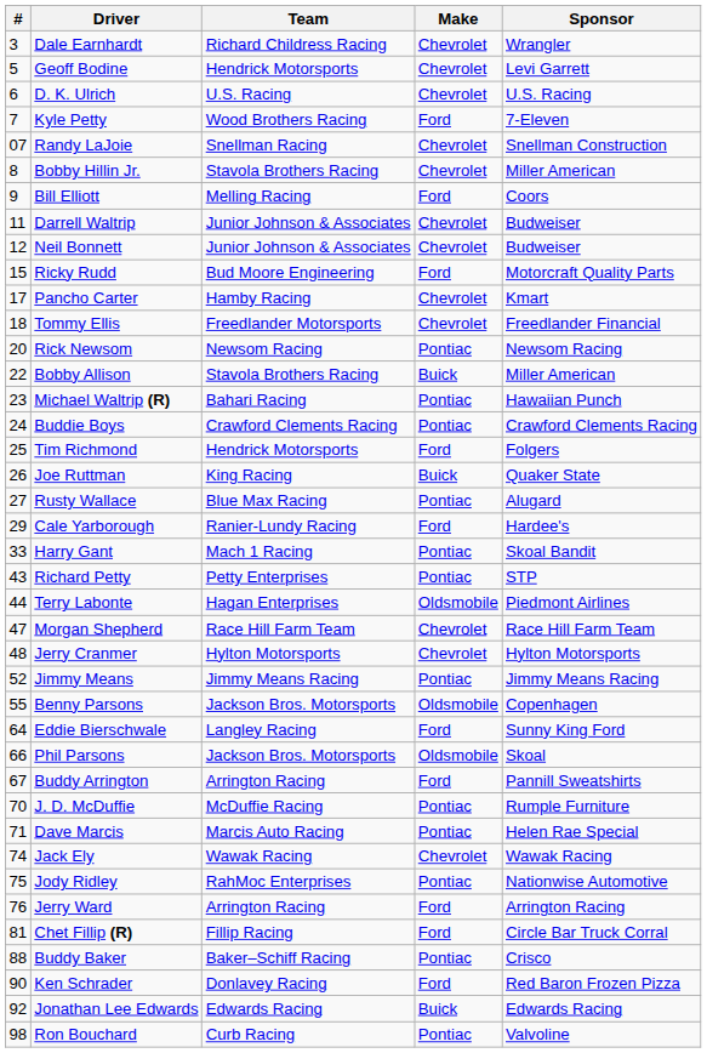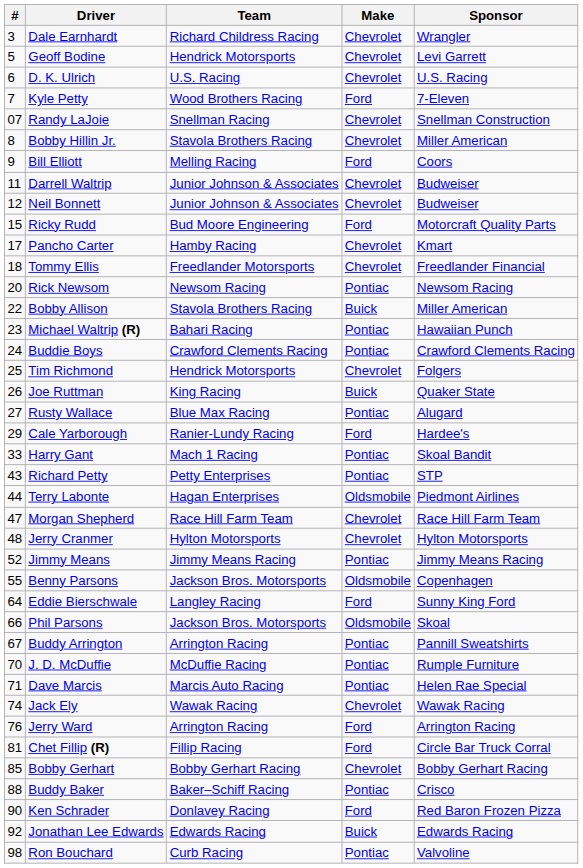Tim Richmond | Make: Ford -> Chevrolet
Buddy Arrington | Make: Ford -> Pontiac
- row: 75 | Jody Ridley | RahMoc Enterprises | Pontiac | Nationwise Automotive
+ row: 85 | Bobby Gerhart | Bobby Gerhart Racing | Chevrolet | Bobby Gerhart Racing
